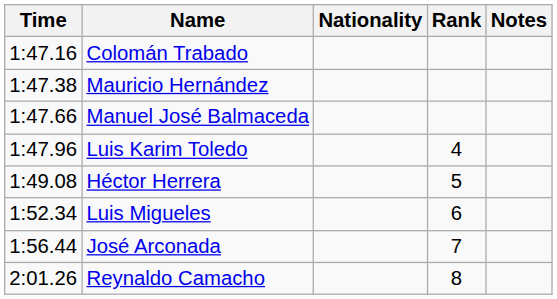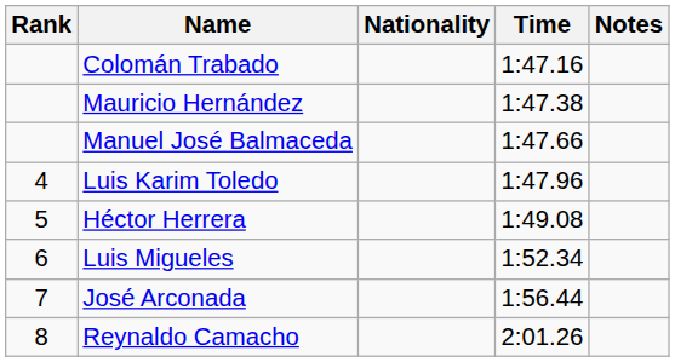columns swapped: Rank <-> Time
